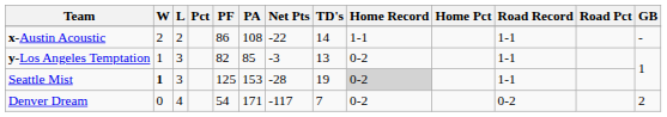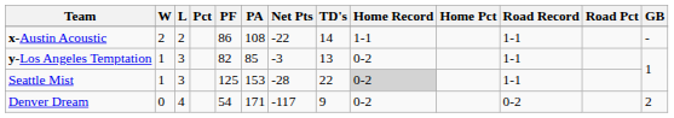Seattle Mist | W: bold -> normal
Seattle Mist | TD's: 19 -> 22
Denver Dream | TD's: 7 -> 9
